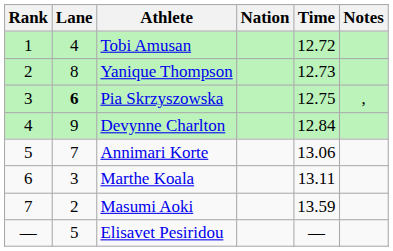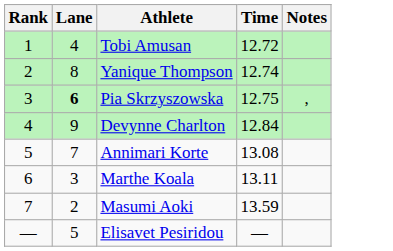- column: Nation
Yanique Thompson | Time: 12.73 -> 12.74
Annimari Korte | Time: 13.06 -> 13.08
